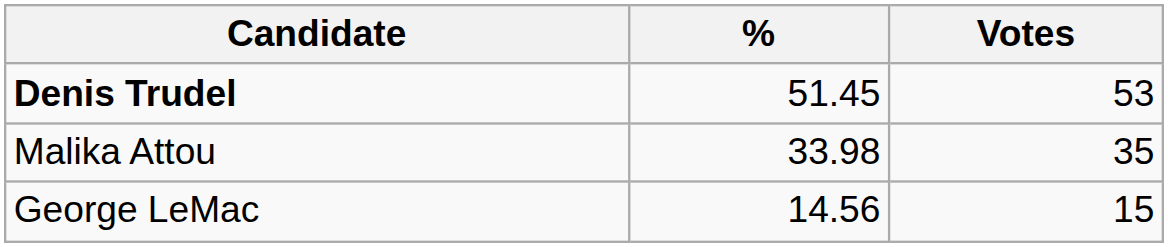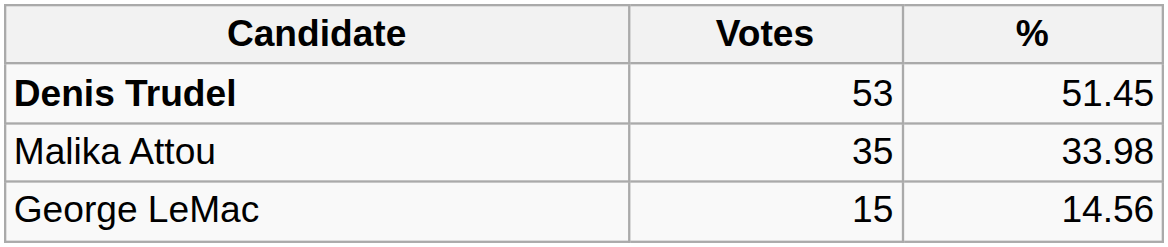columns swapped: Votes <-> %
